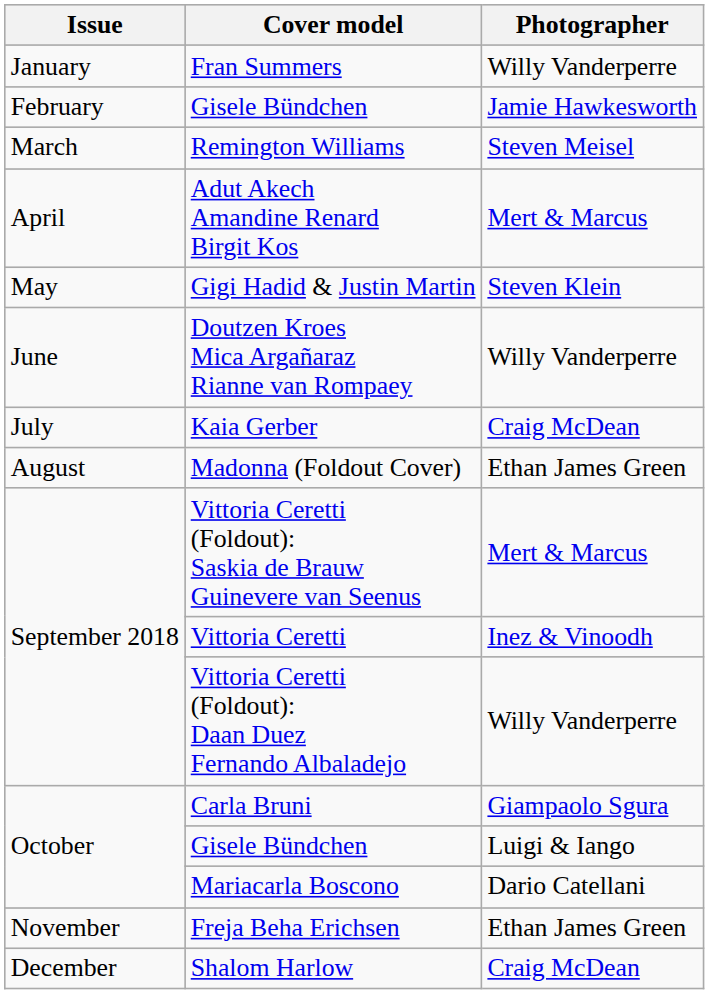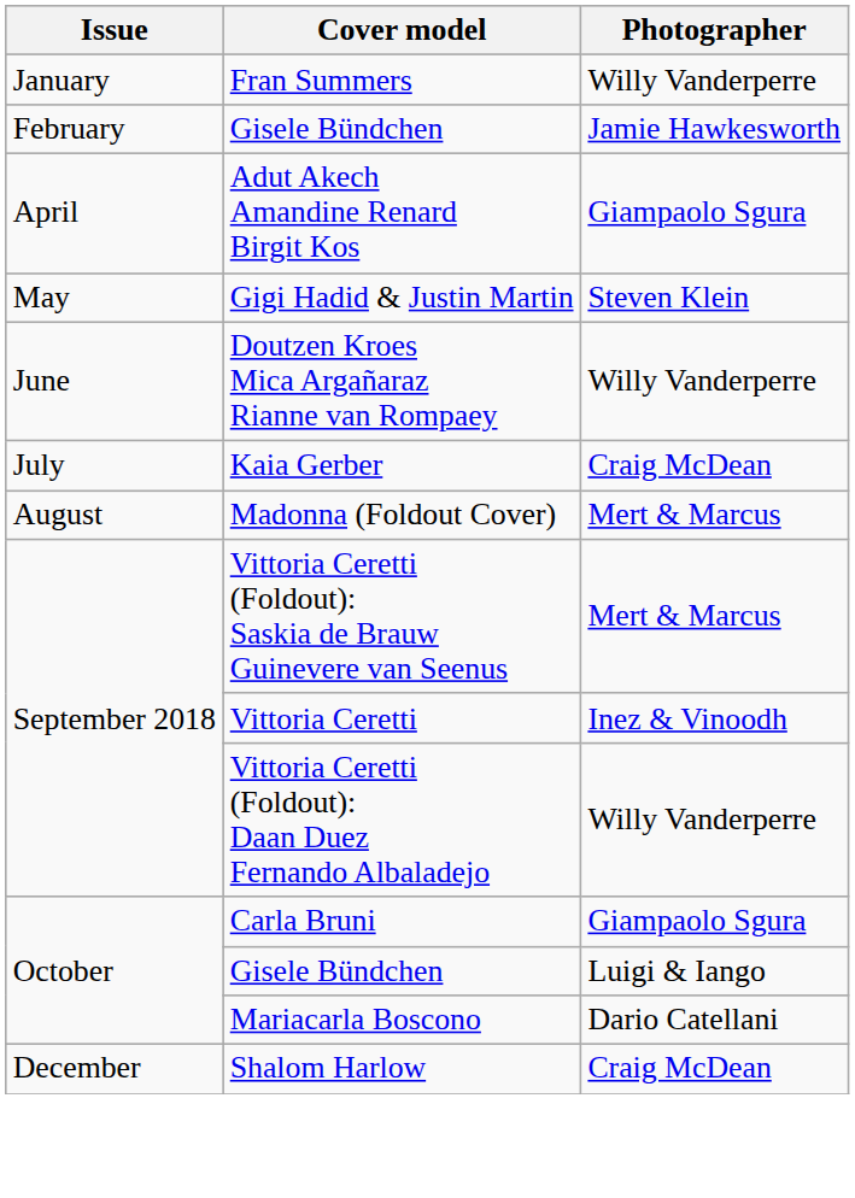- row: March | Remington Williams | Steven Meisel
Adut Akech Amandine Renard Birgit Kos | Photographer: Mert & Marcus -> Giampaolo Sgura
Madonna (Foldout Cover) | Photographer: Ethan James Green -> Mert & Marcus
- row: November | Freja Beha Erichsen | Ethan James Green
